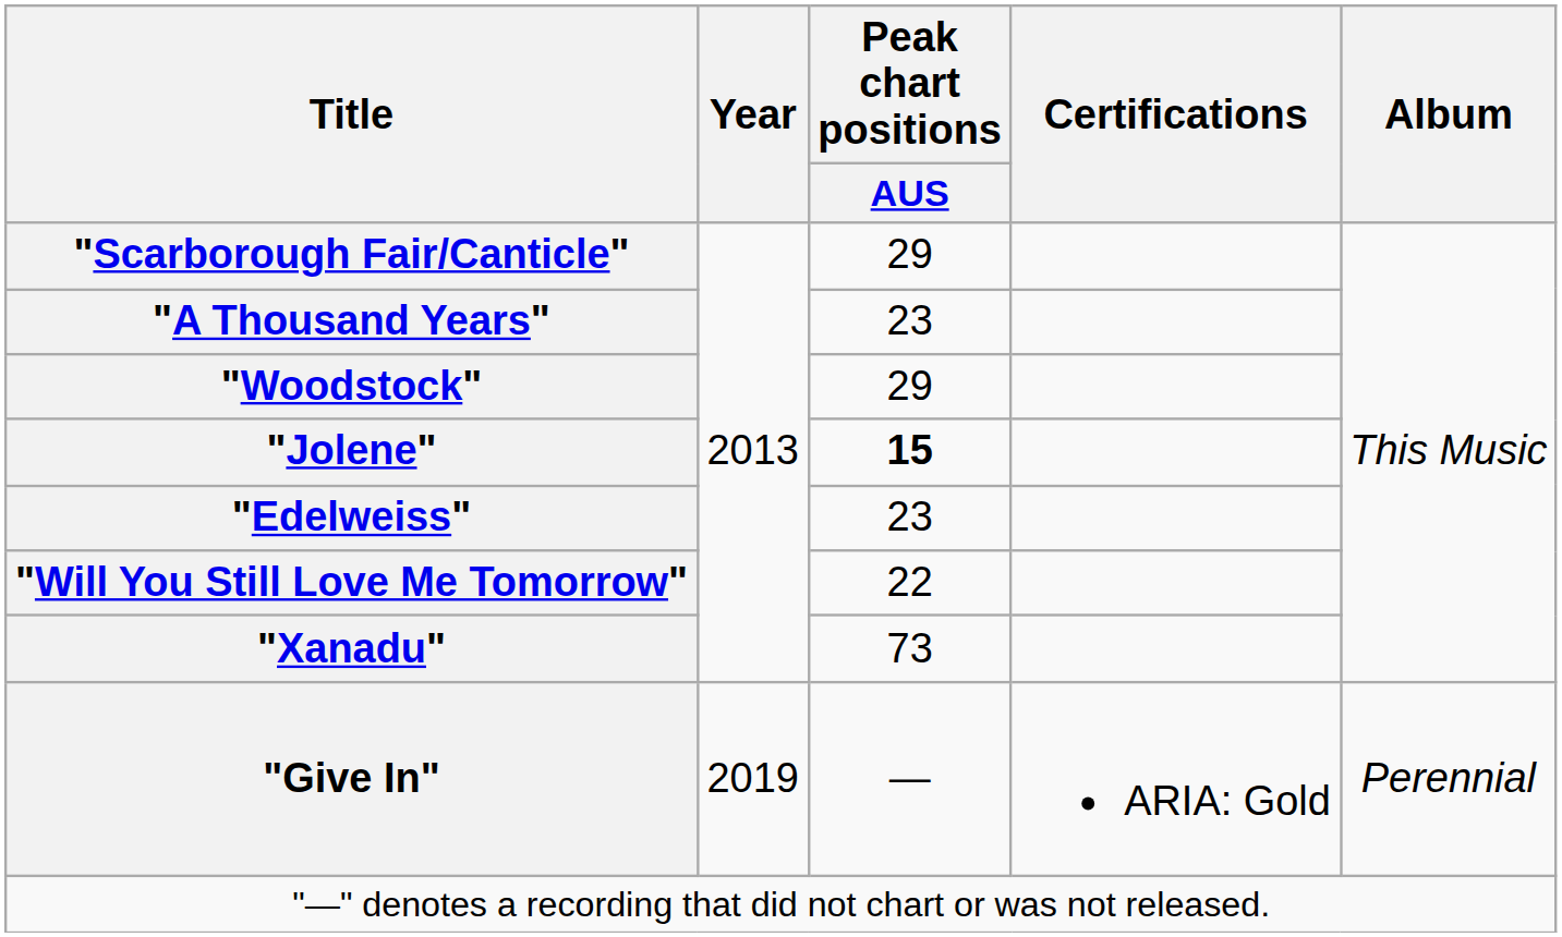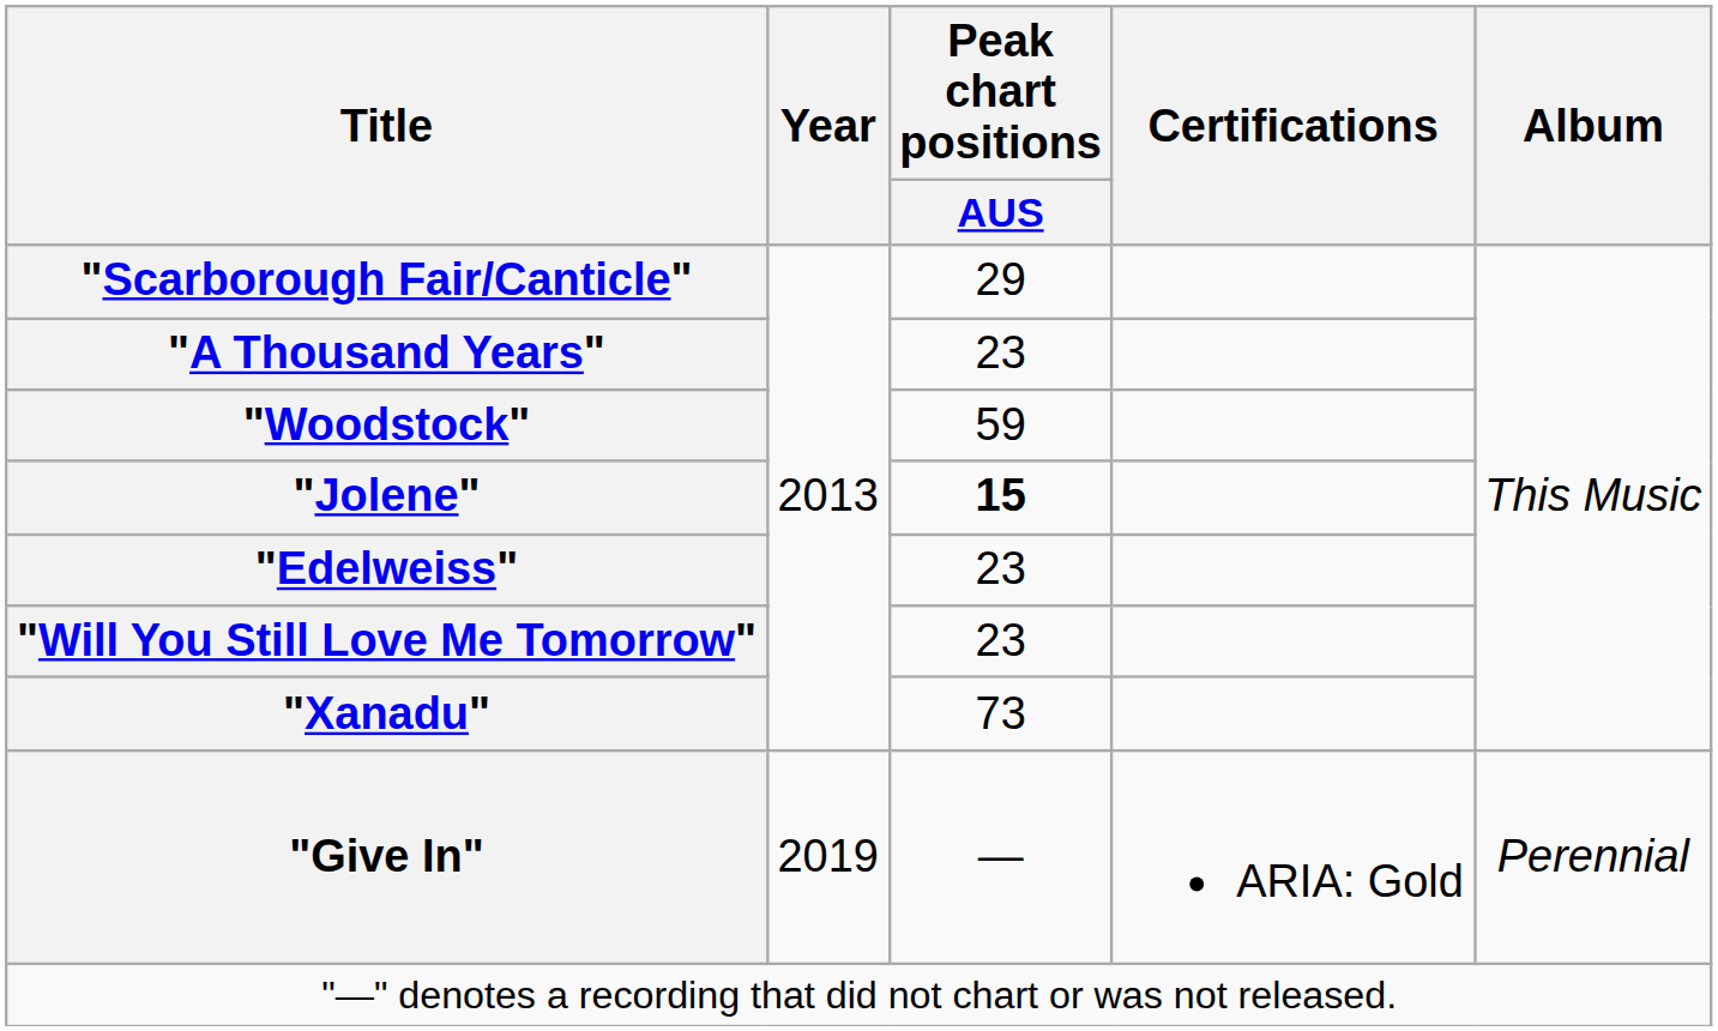"Woodstock" | Peak chart positions / AUS: 29 -> 59
"Will You Still Love Me Tomorrow" | Peak chart positions / AUS: 22 -> 23
